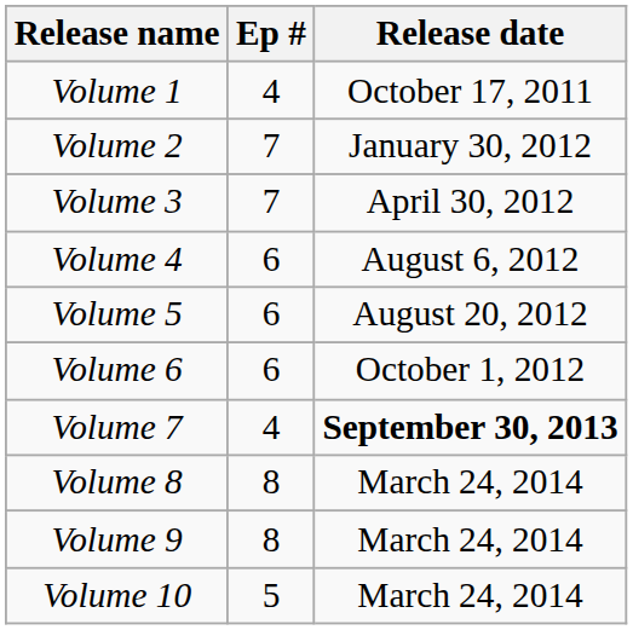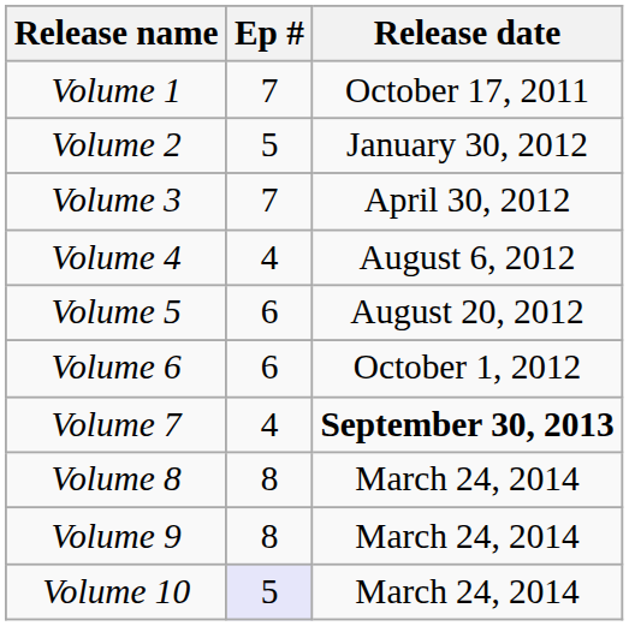Volume 1 | Ep #: 4 -> 7
Volume 2 | Ep #: 7 -> 5
Volume 4 | Ep #: 6 -> 4
Volume 10 | Ep #: no background -> lavender background
